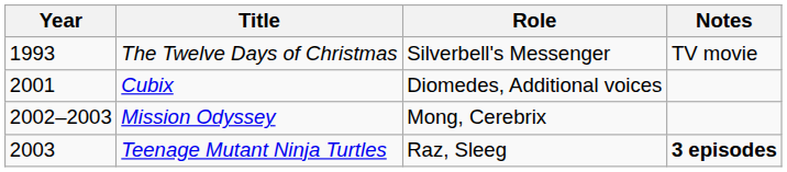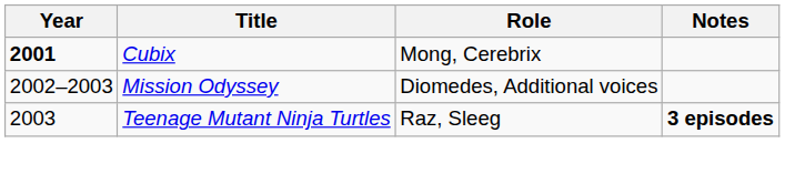- row: 1993 | The Twelve Days of Christmas | Silverbell's Messenger | TV movie
Cubix | Year: normal -> bold
Cubix | Role: Diomedes, Additional voices -> Mong, Cerebrix
Mission Odyssey | Role: Mong, Cerebrix -> Diomedes, Additional voices
